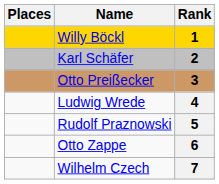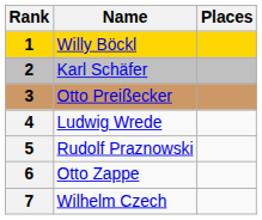columns swapped: Rank <-> Places
